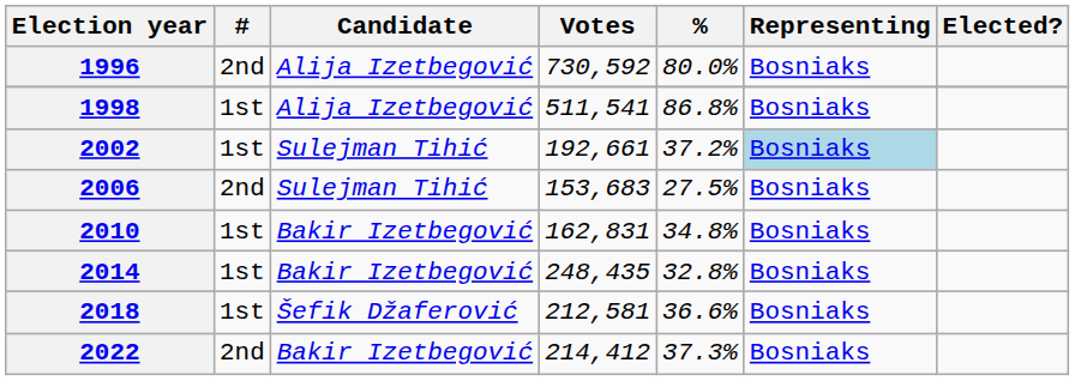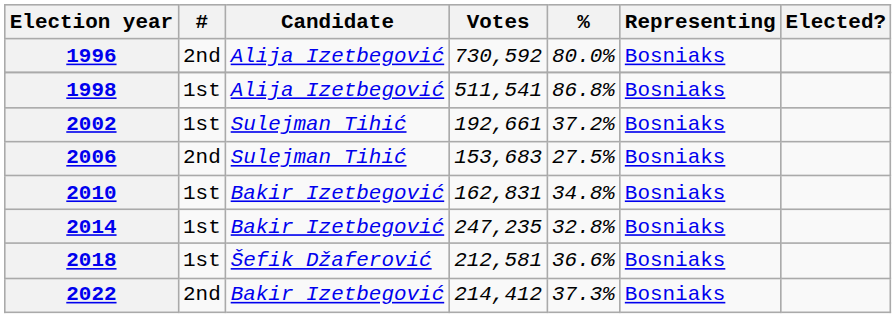2002 | Representing: lightblue background -> no background
2014 | Votes: 248,435 -> 247,235
